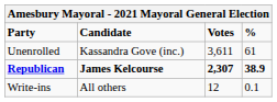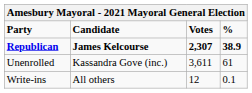rows swapped: Unenrolled <-> Republican
